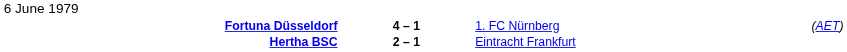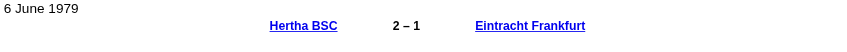- row: Fortuna Düsseldorf | 4 – 1 | 1. FC Nürnberg | (AET)
Hertha BSC | column 3: normal -> bold
